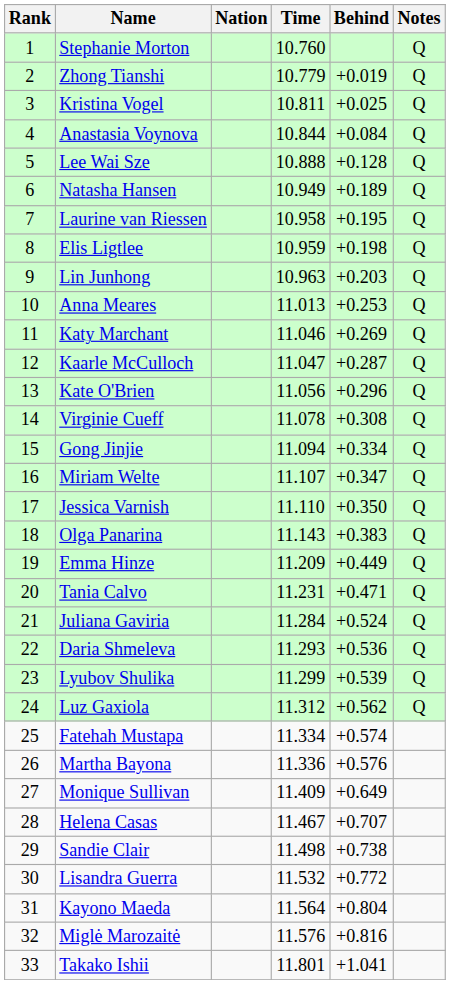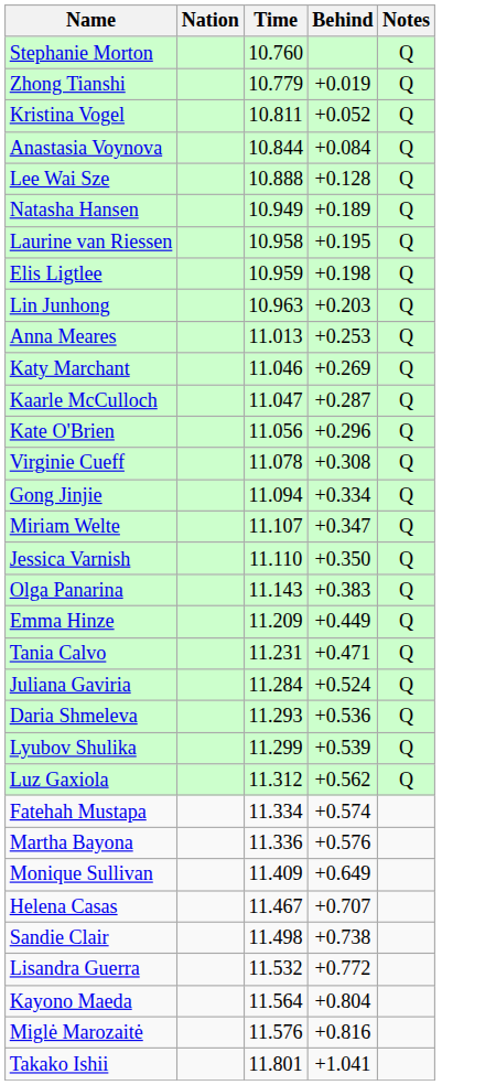- column: Rank | 1 | 2 | 3 | 4 | 5 | 6 | 7 | 8 | 9 | 10 | 11 | 12 | 13 | 14 | 15 | 16 | 17 | 18 | 19 | 20 | 21 | 22 | 23 | 24 | 25 | 26 | 27 | 28 | 29 | 30 | 31 | 32 | 33
Kristina Vogel | Behind: +0.025 -> +0.052
